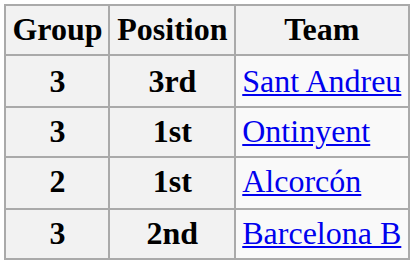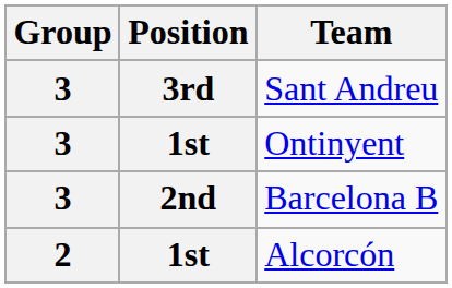rows swapped: Alcorcón <-> Barcelona B
